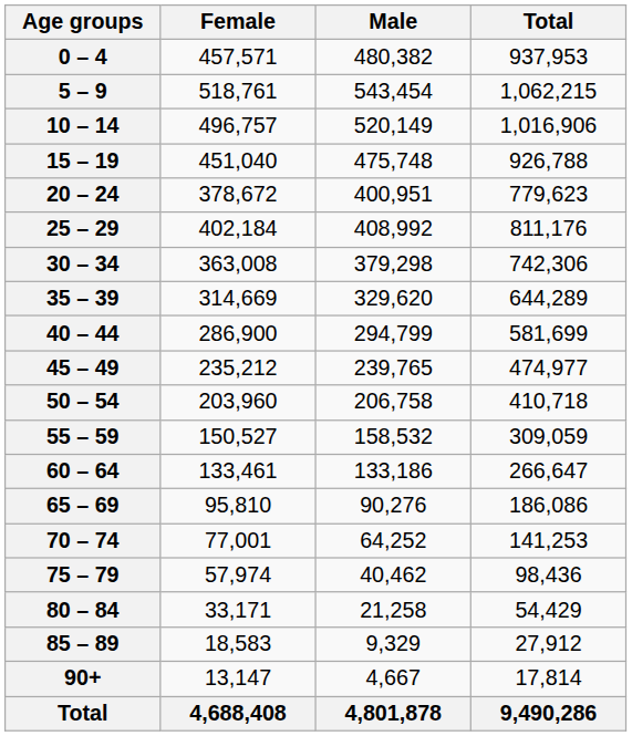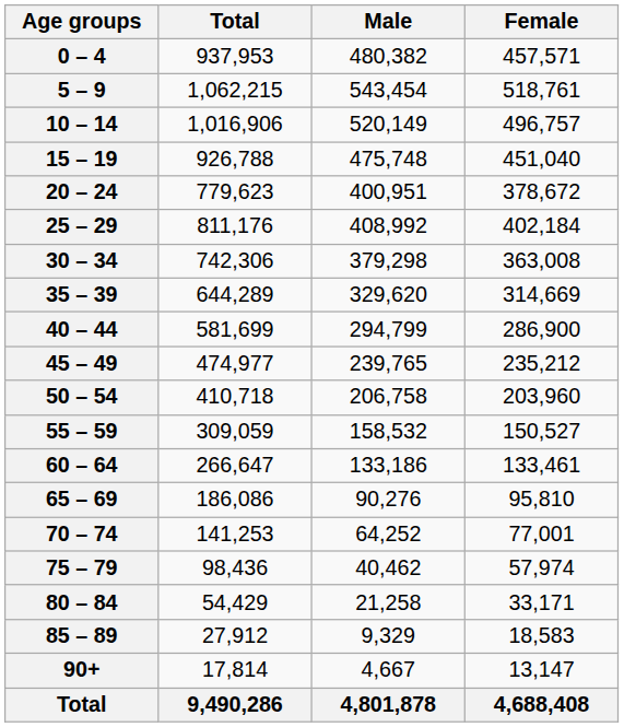columns swapped: Total <-> Female
